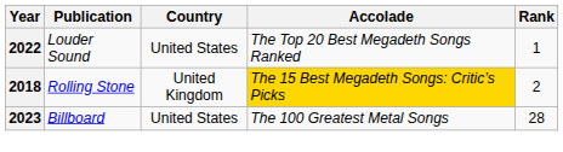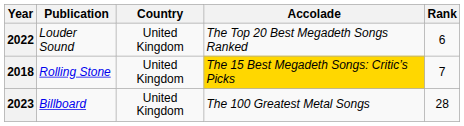2022 | Country: United States -> United Kingdom
2022 | Rank: 1 -> 6
2018 | Rank: 2 -> 7
2023 | Country: United States -> United Kingdom
